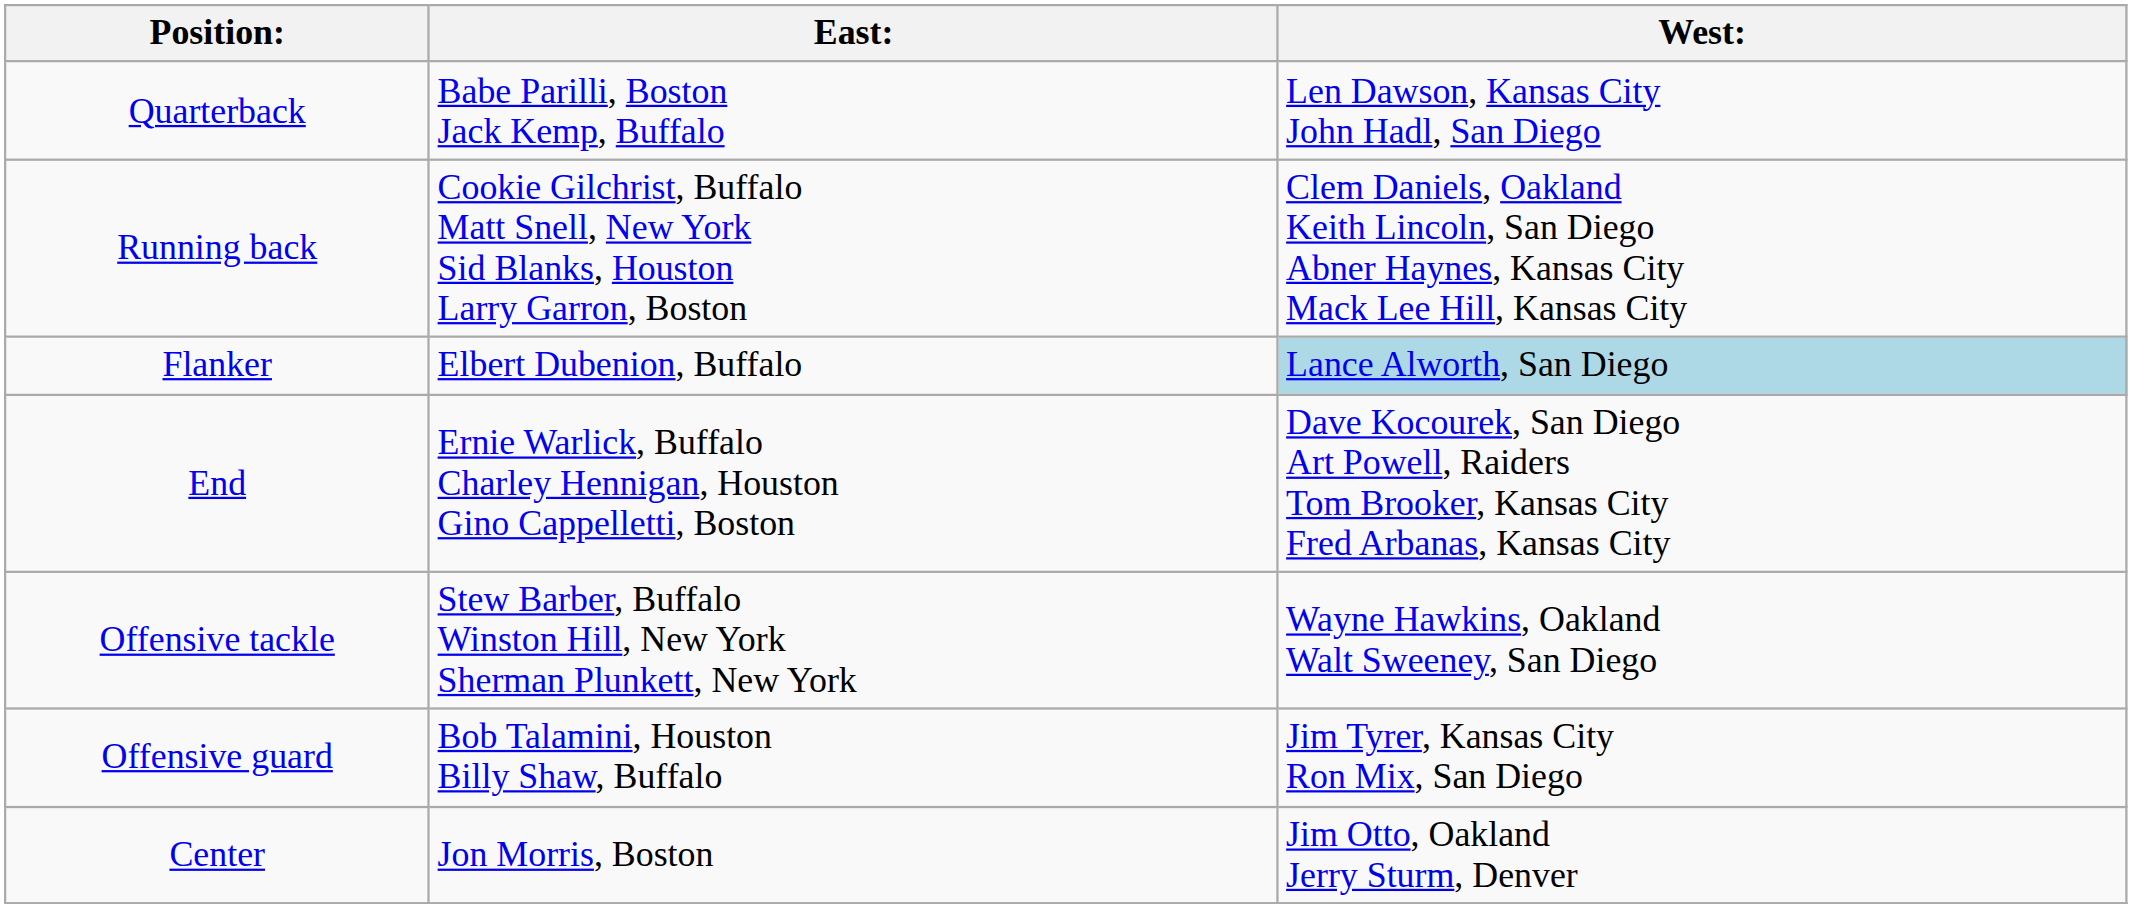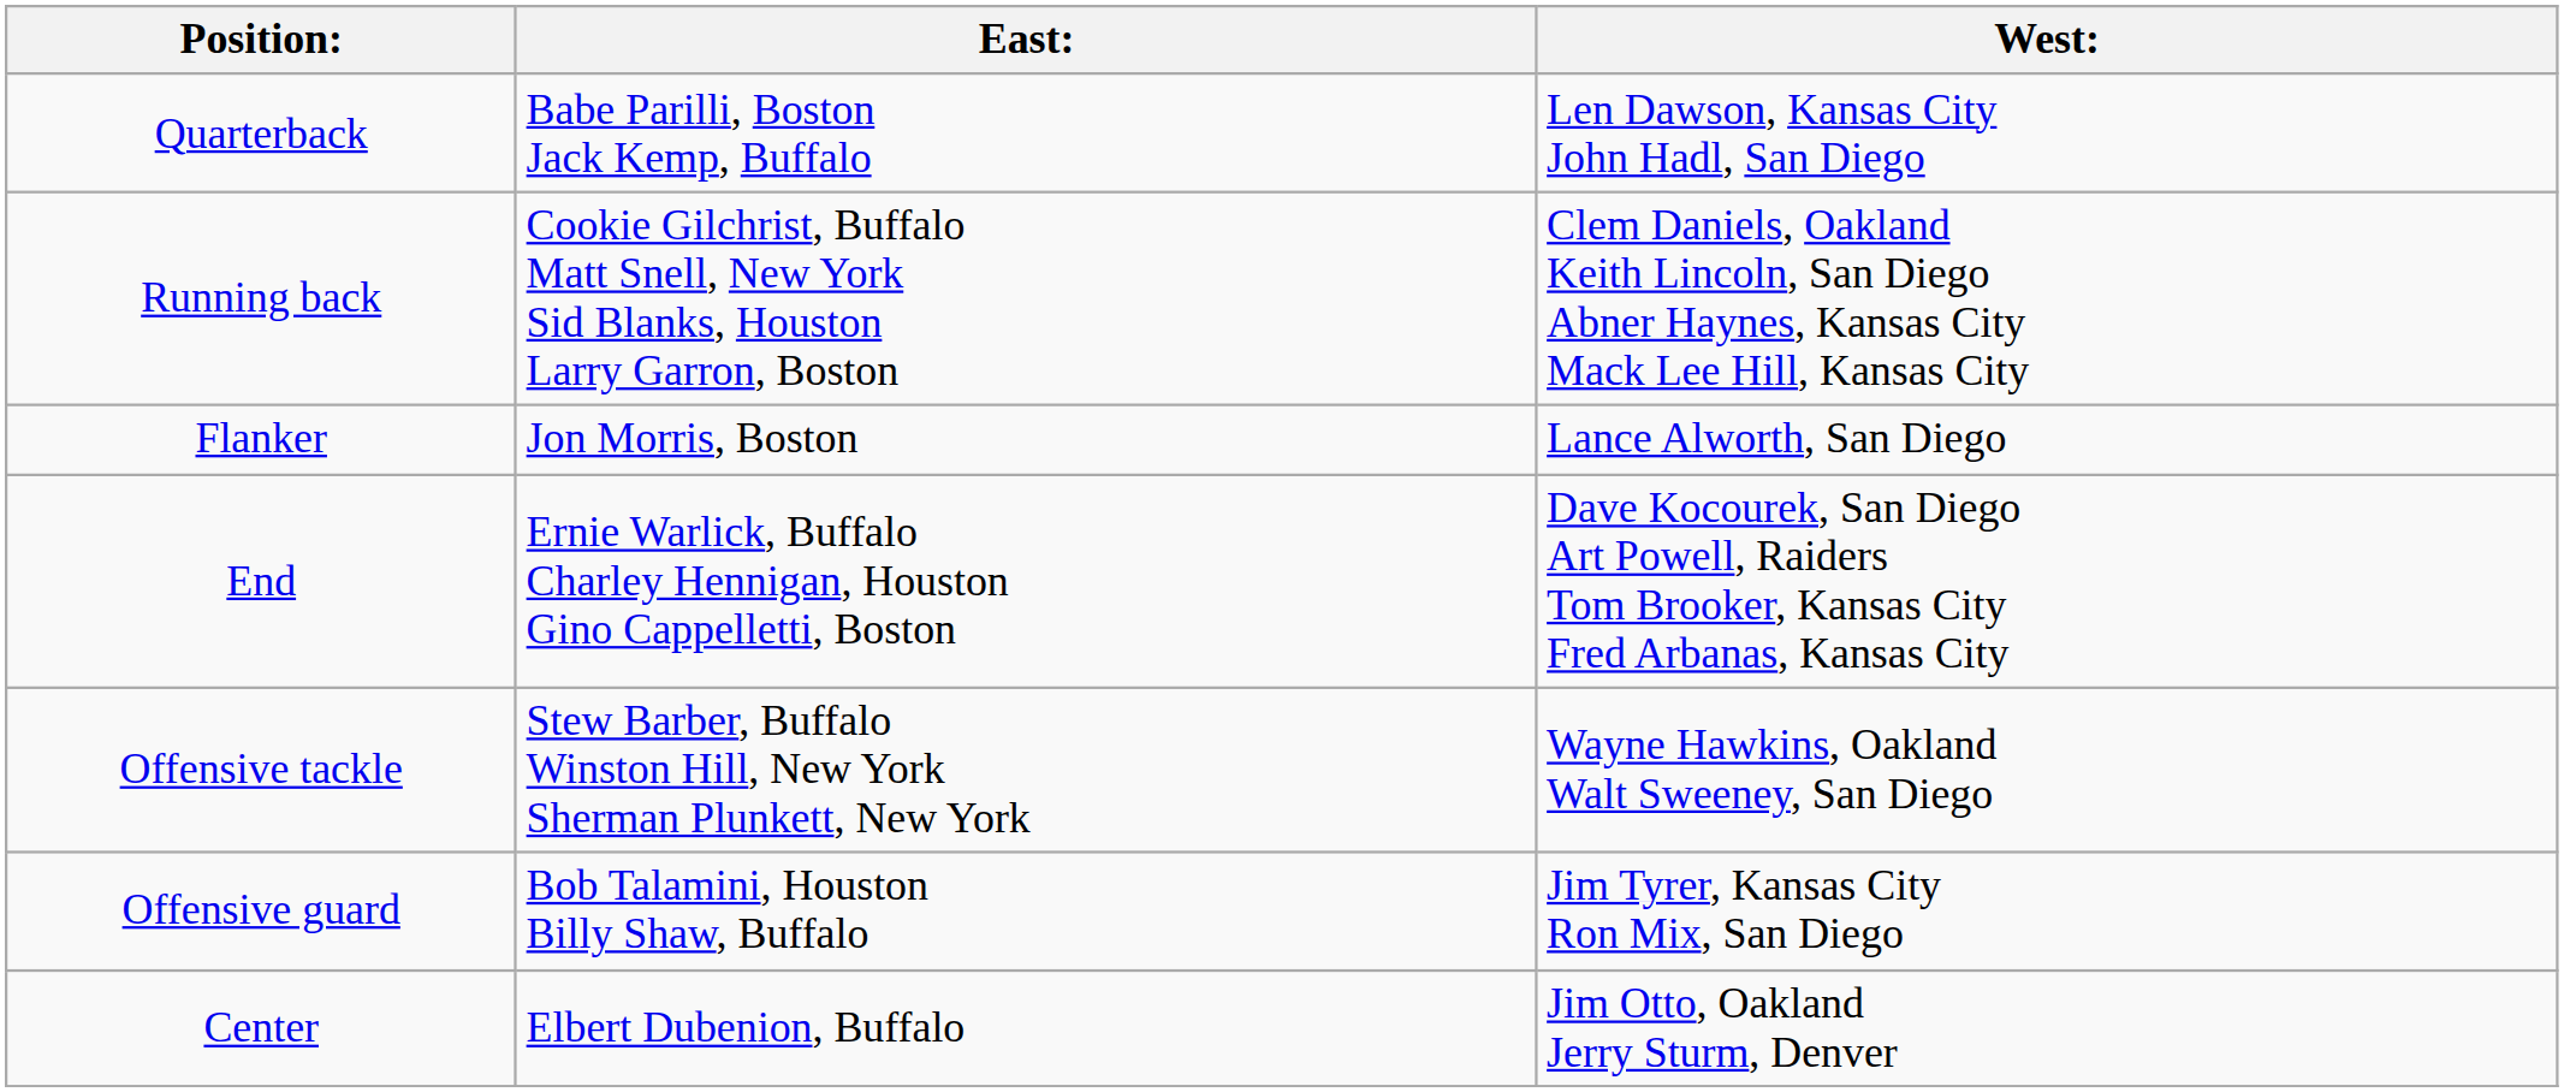Flanker | East:: Elbert Dubenion, Buffalo -> Jon Morris, Boston
Flanker | West:: lightblue background -> no background
Center | East:: Jon Morris, Boston -> Elbert Dubenion, Buffalo
